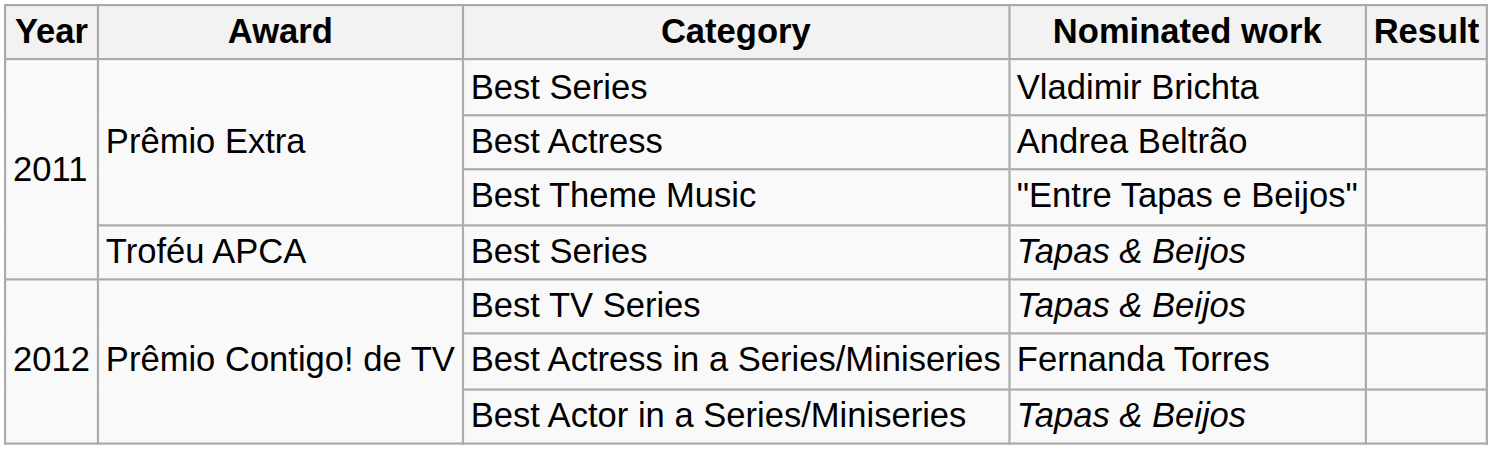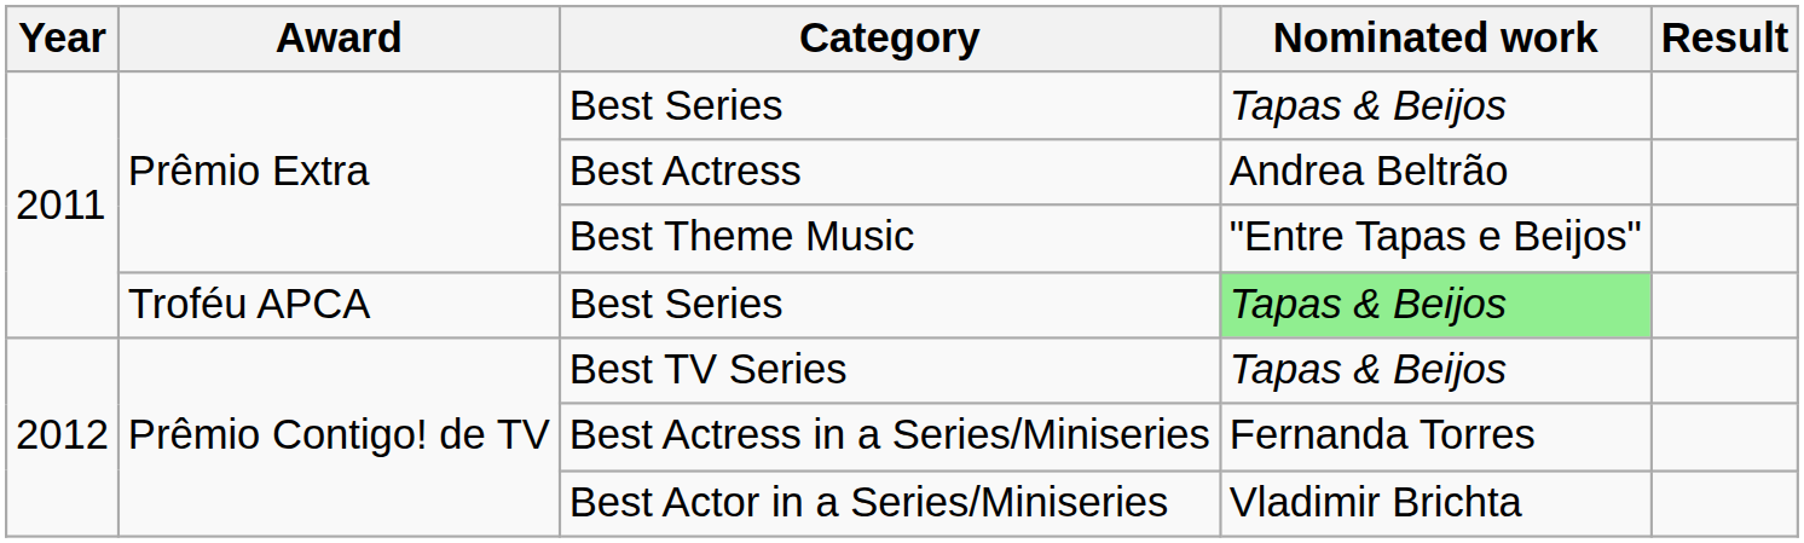Prêmio Extra / Best Series | Nominated work: Vladimir Brichta -> Tapas & Beijos
Troféu APCA / Best Series | Nominated work: no background -> lightgreen background
Best Actor in a Series/Miniseries | Nominated work: Tapas & Beijos -> Vladimir Brichta
